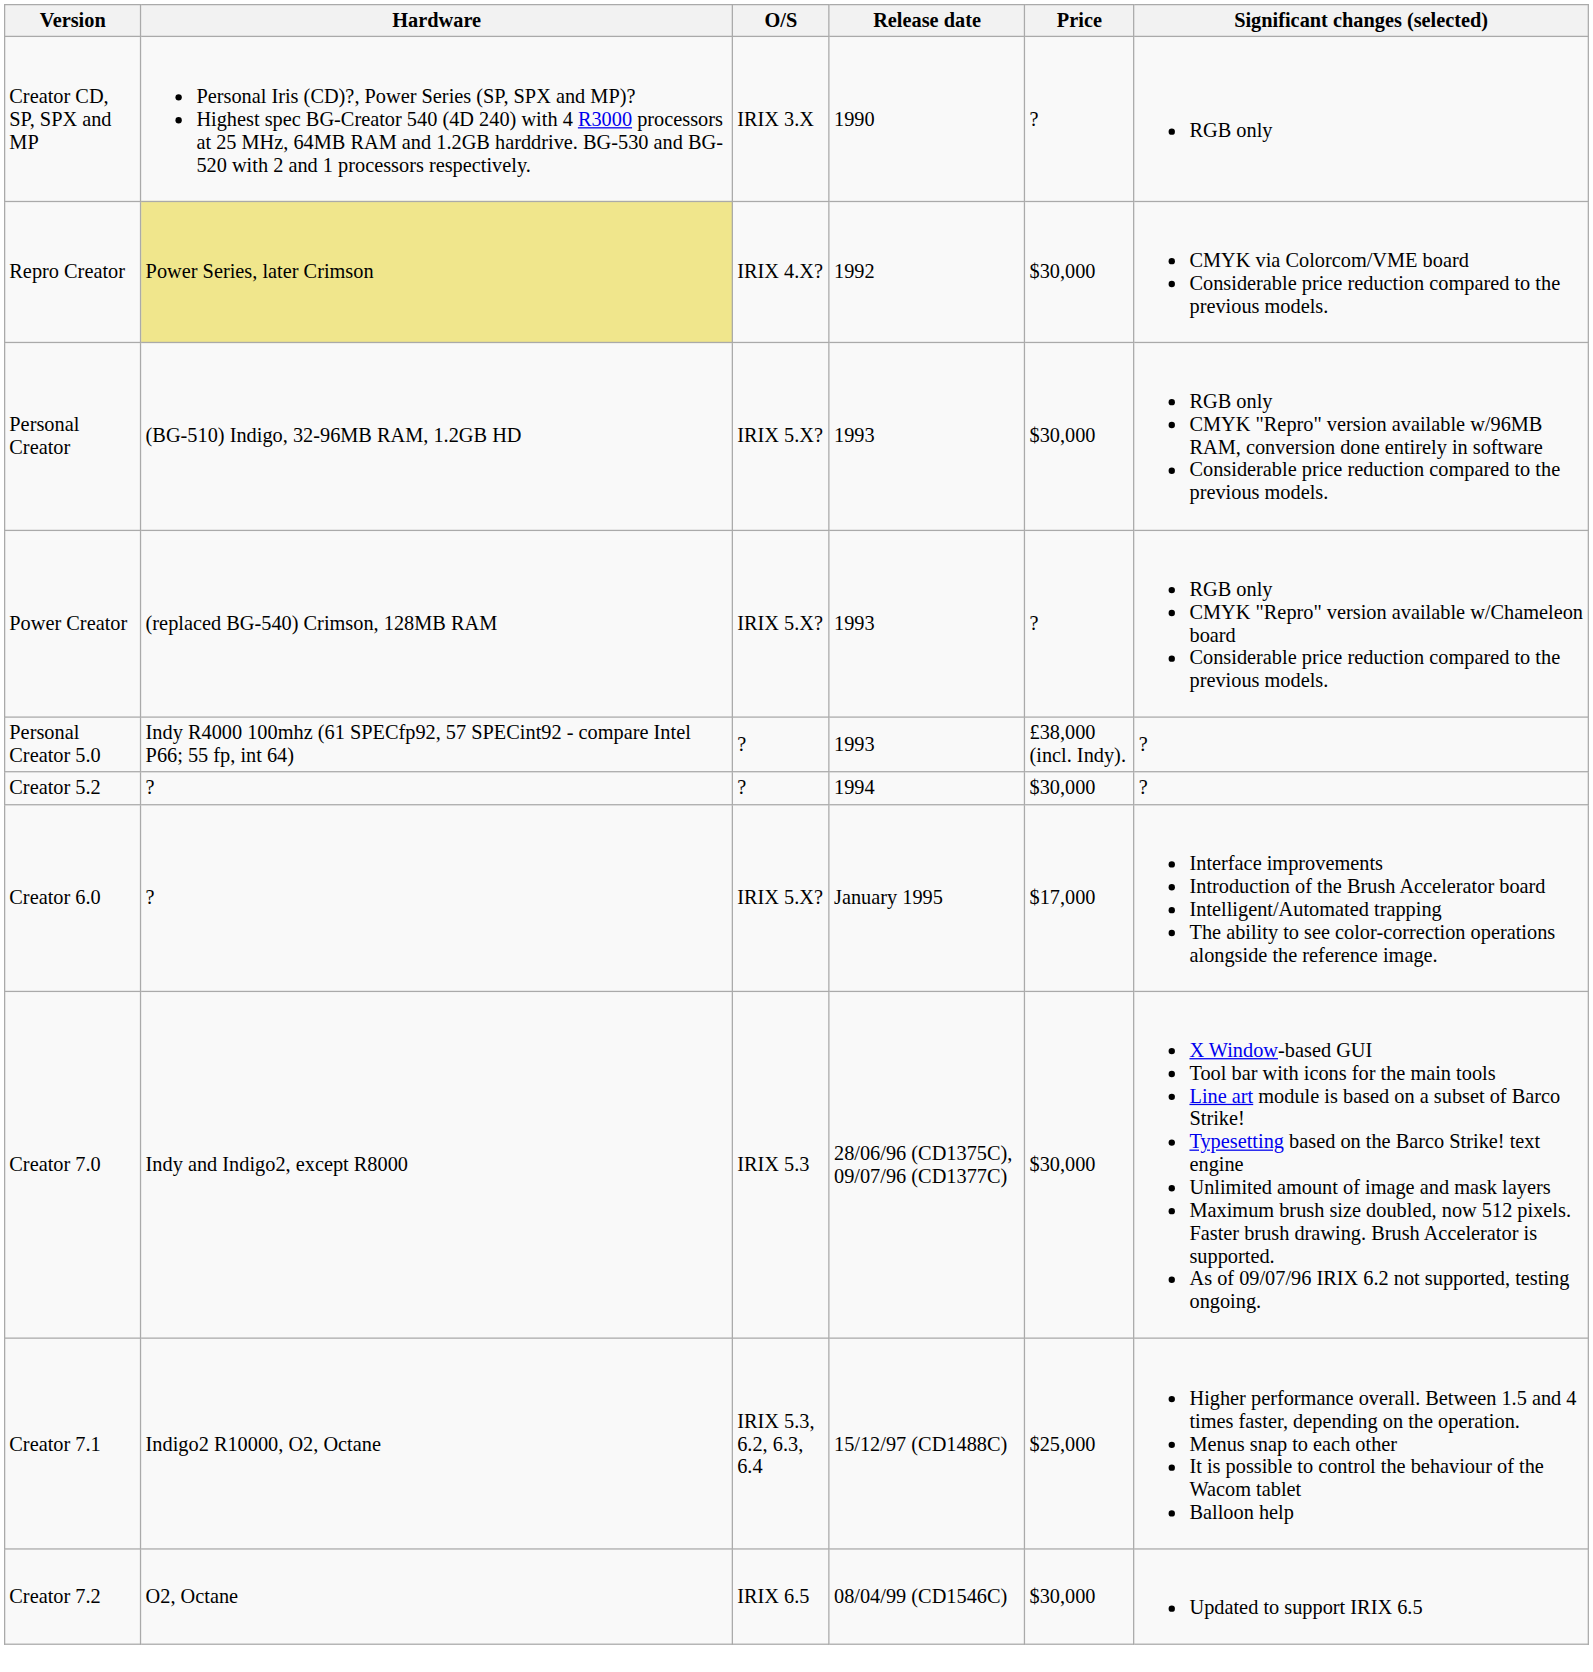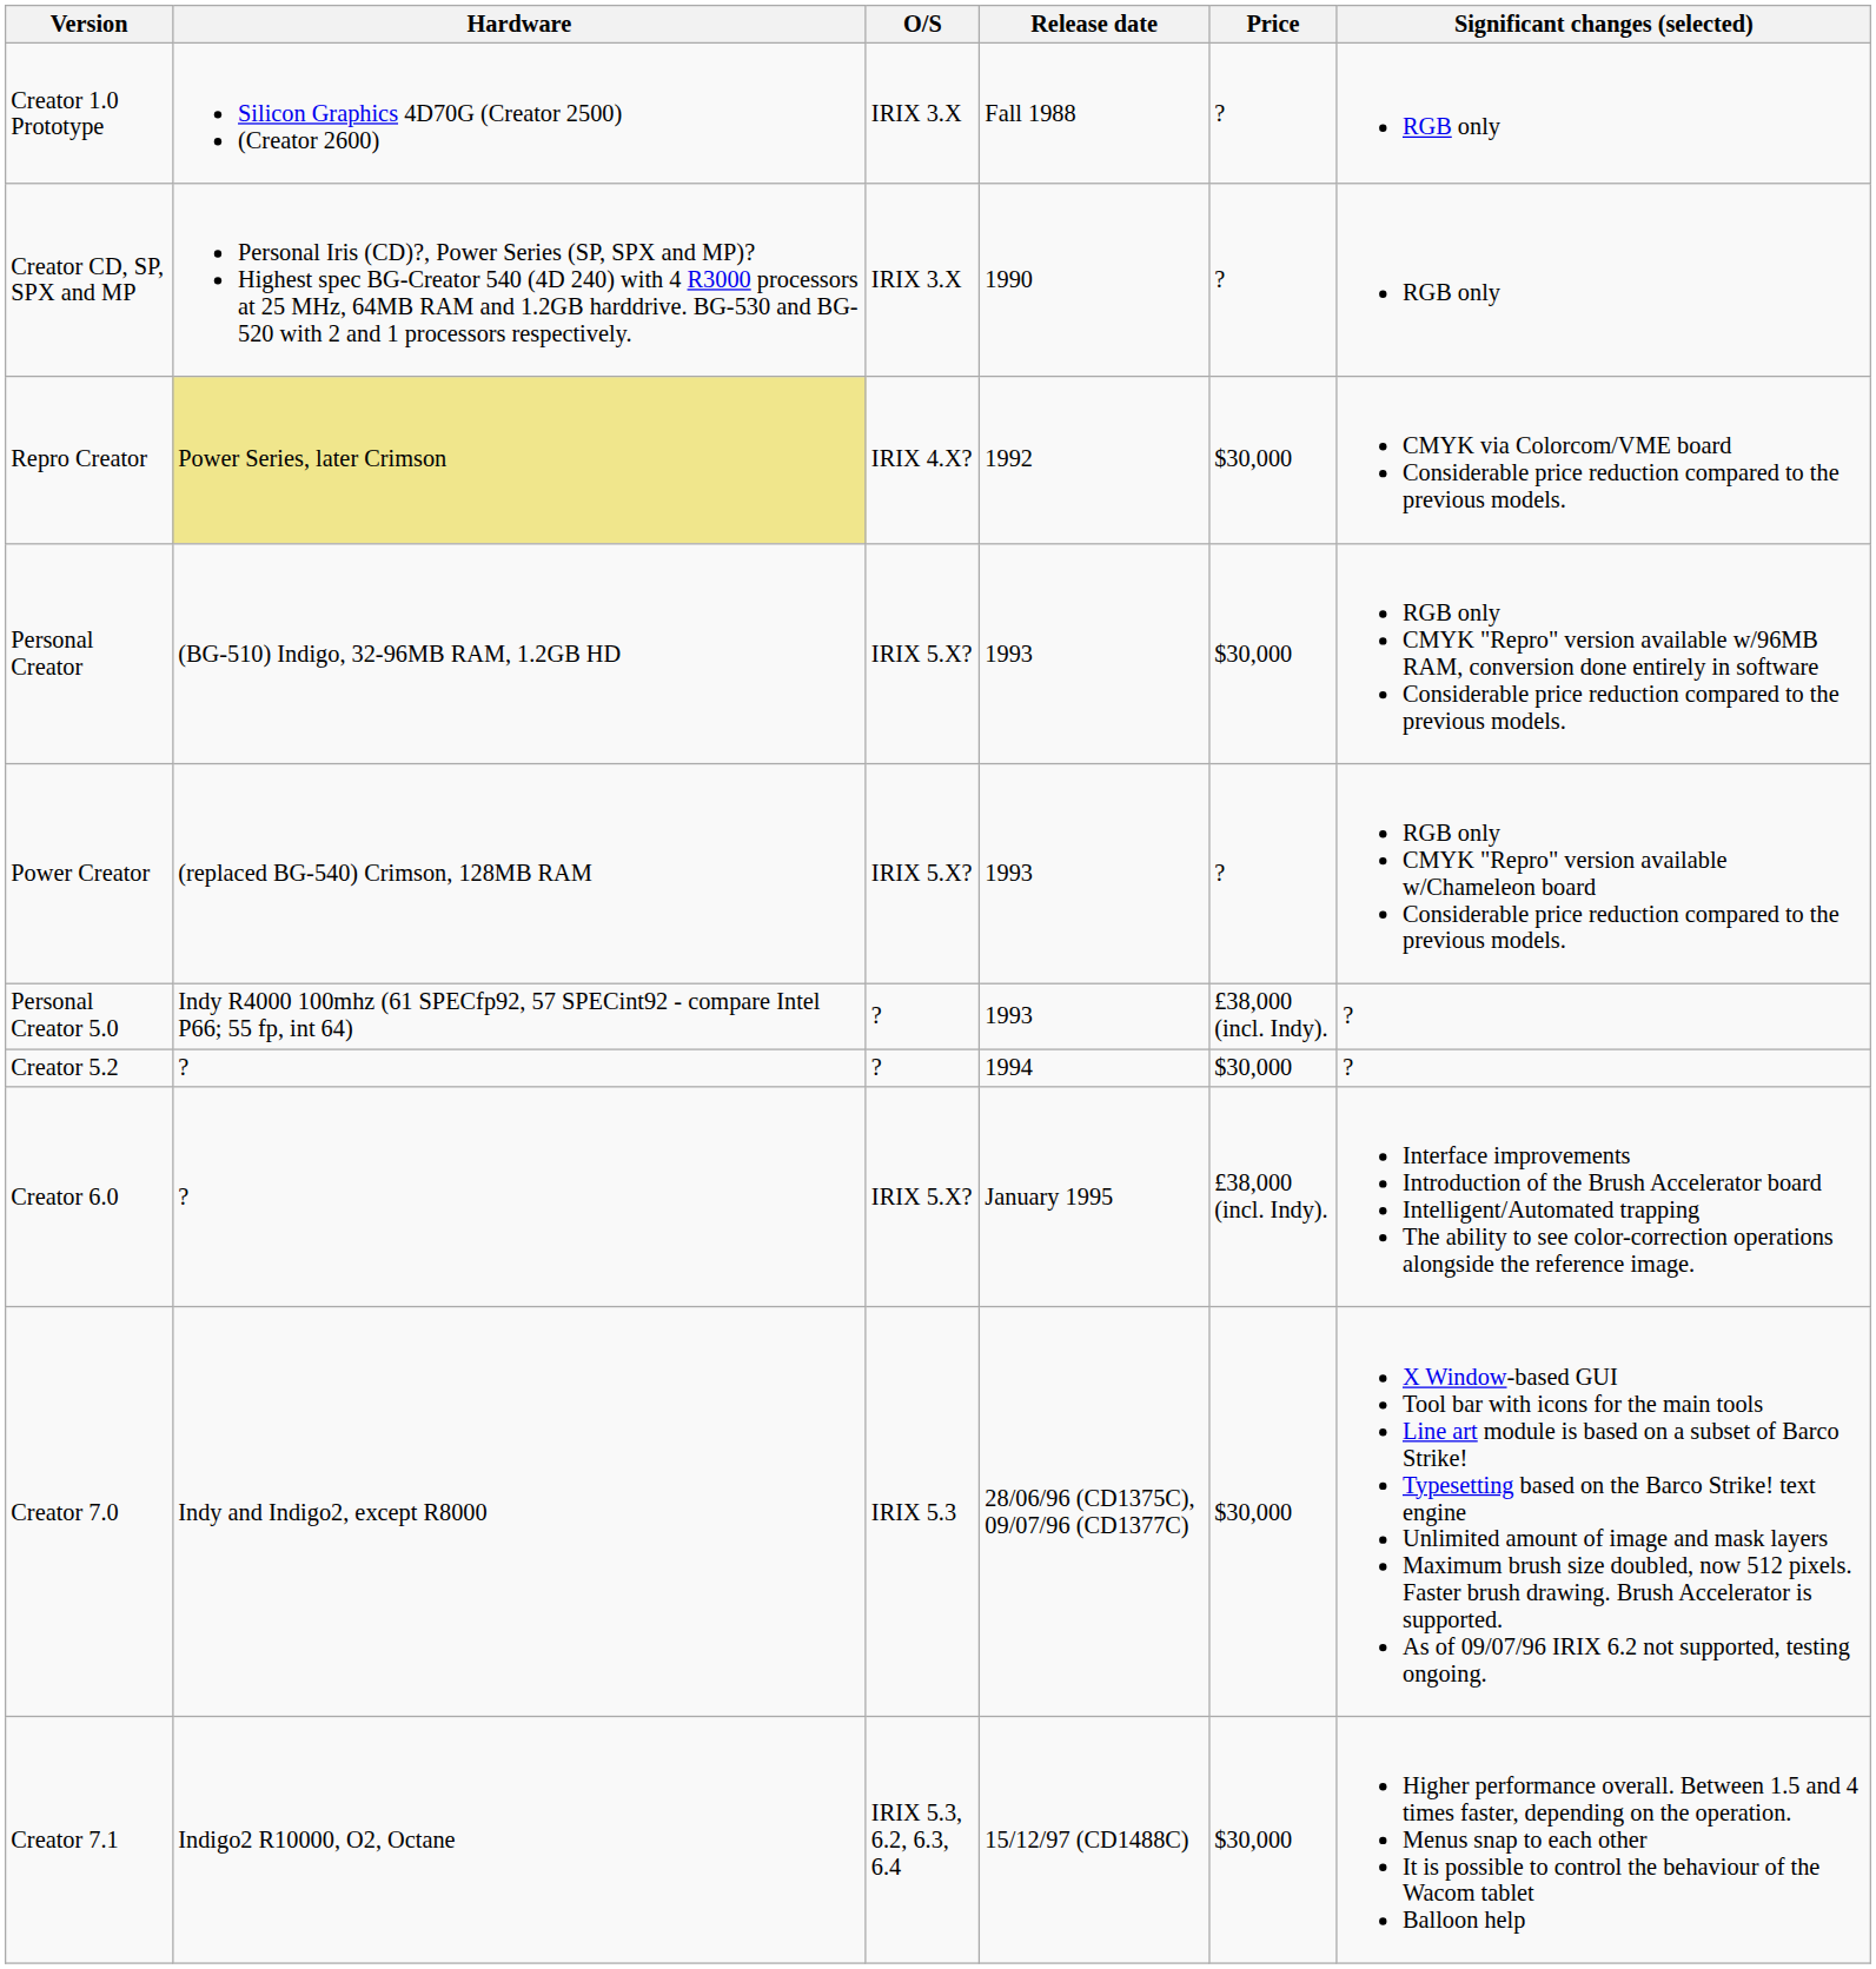+ row: Creator 1.0 Prototype | Silicon Graphics 4D70G (Creator 2500) (Creator 2600) | IRIX 3.X | Fall 1988 | ? | RGB only
Creator 6.0 | Price: $17,000 -> £38,000 (incl. Indy).
Creator 7.1 | Price: $25,000 -> $30,000
- row: Creator 7.2 | O2, Octane | IRIX 6.5 | 08/04/99 (CD1546C) | $30,000 | Updated to support IRIX 6.5
